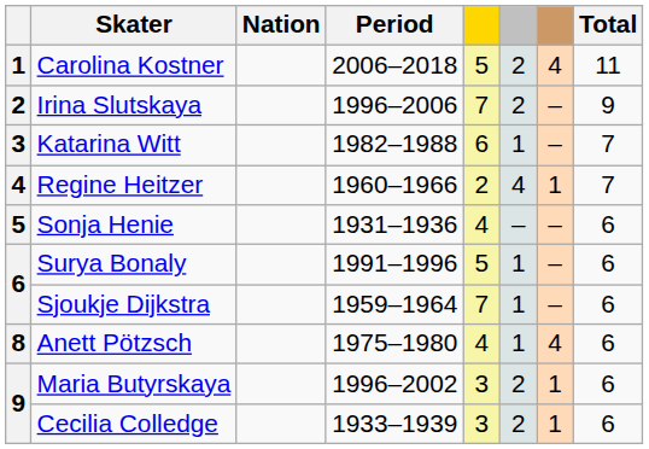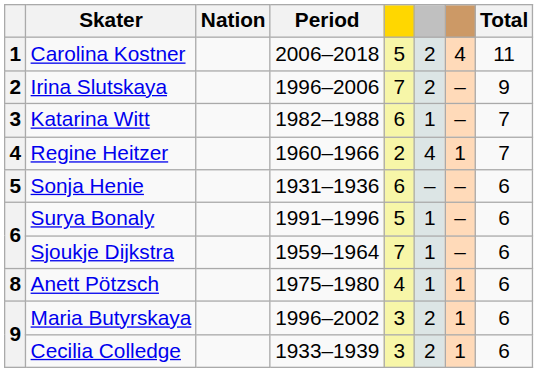Sonja Henie | column 5: 4 -> 6
Anett Pötzsch | column 7: 4 -> 1
